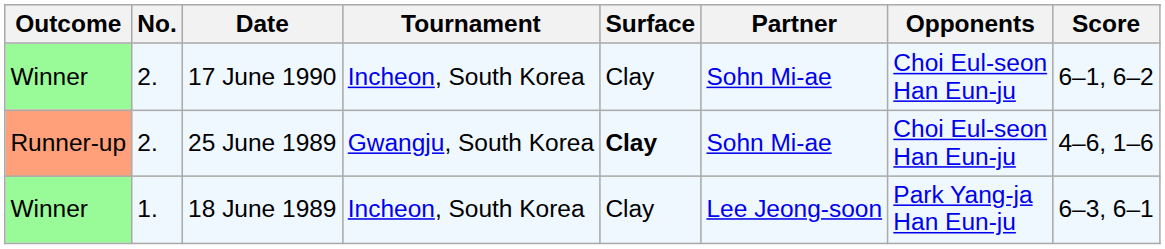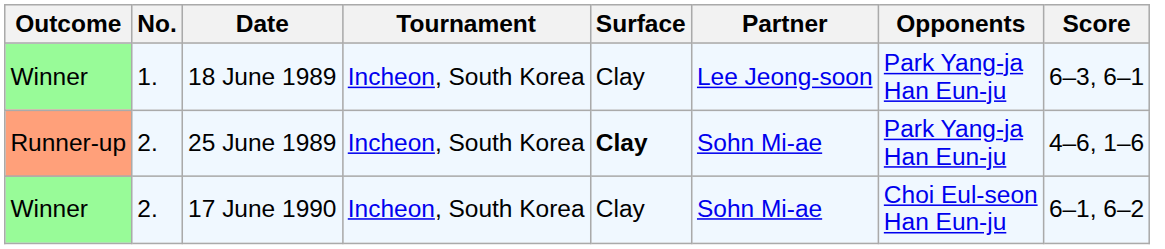rows swapped: 18 June 1989 <-> 17 June 1990
25 June 1989 | Tournament: Gwangju, South Korea -> Incheon, South Korea
25 June 1989 | Opponents: Choi Eul-seon Han Eun-ju -> Park Yang-ja Han Eun-ju
